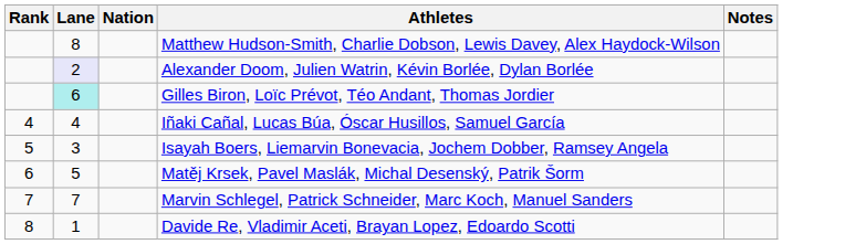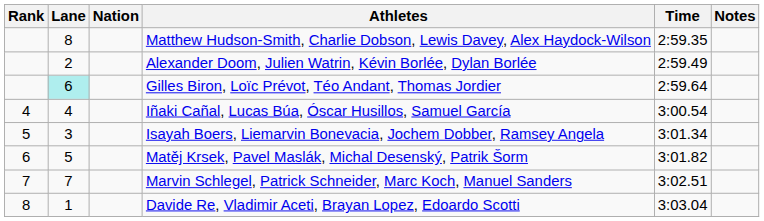+ column: Time | 2:59.35 | 2:59.49 | 2:59.64 | 3:00.54 | 3:01.34 | 3:01.82 | 3:02.51 | 3:03.04
Alexander Doom, Julien Watrin, Kévin Borlée, Dylan Borlée | Lane: lavender background -> no background
